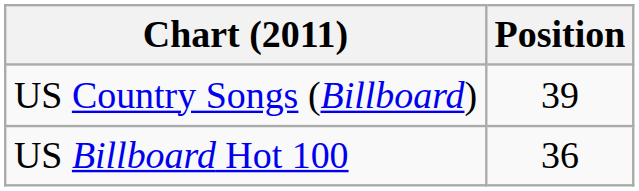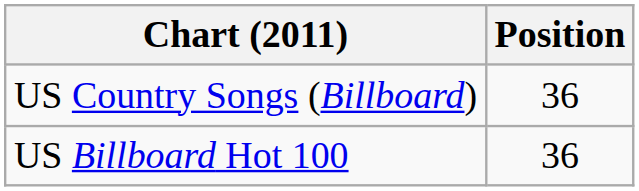US Country Songs (Billboard) | Position: 39 -> 36
